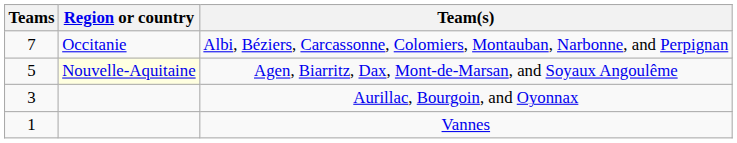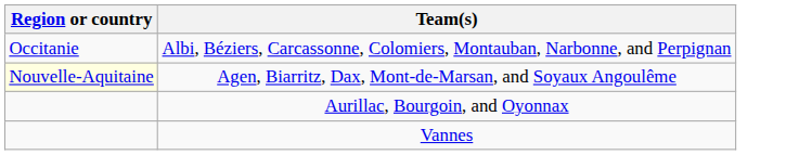- column: Teams | 7 | 5 | 3 | 1
